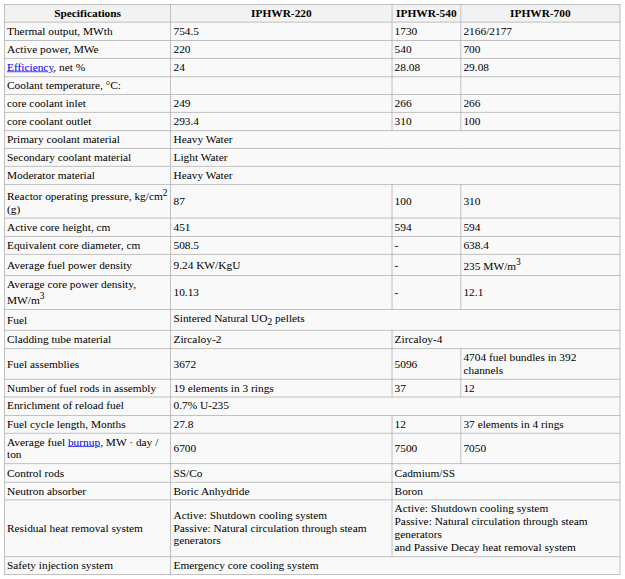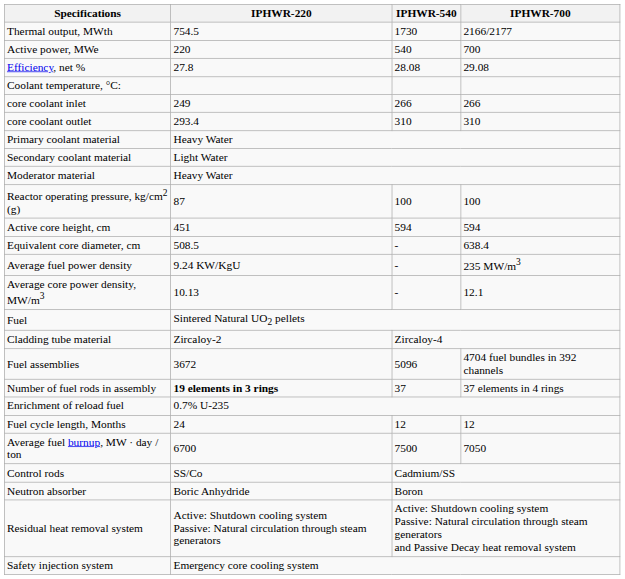Efficiency, net % | IPHWR-220: 24 -> 27.8
core coolant outlet | IPHWR-700: 100 -> 310
Reactor operating pressure, kg/cm2 (g) | IPHWR-700: 310 -> 100
Number of fuel rods in assembly | IPHWR-220: normal -> bold
Number of fuel rods in assembly | IPHWR-700: 12 -> 37 elements in 4 rings
Fuel cycle length, Months | IPHWR-220: 27.8 -> 24
Fuel cycle length, Months | IPHWR-700: 37 elements in 4 rings -> 12
